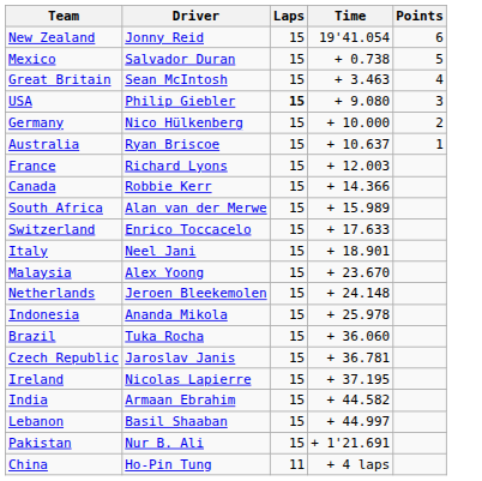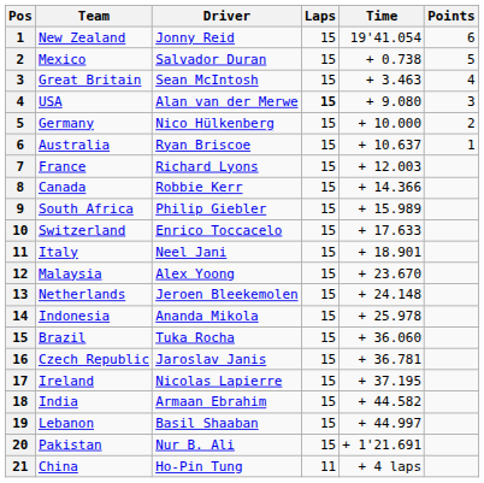+ column: Pos | 1 | 2 | 3 | 4 | 5 | 6 | 7 | 8 | 9 | 10 | 11 | 12 | 13 | 14 | 15 | 16 | 17 | 18 | 19 | 20 | 21
USA | Driver: Philip Giebler -> Alan van der Merwe
South Africa | Driver: Alan van der Merwe -> Philip Giebler
